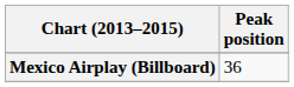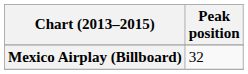Mexico Airplay (Billboard) | Peak position: 36 -> 32
